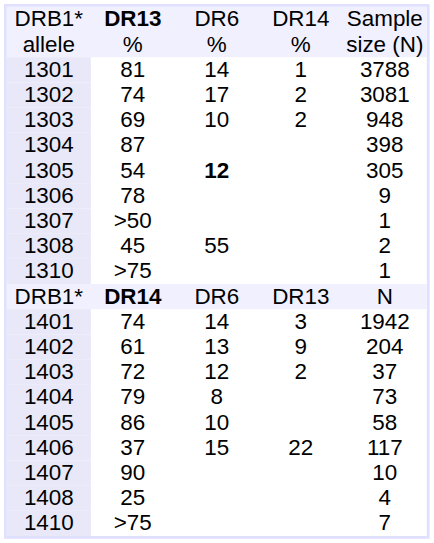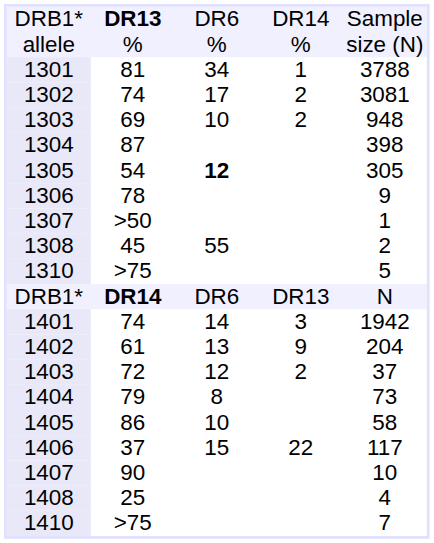1301 | column 3: 14 -> 34
1310 | column 5: 1 -> 5
